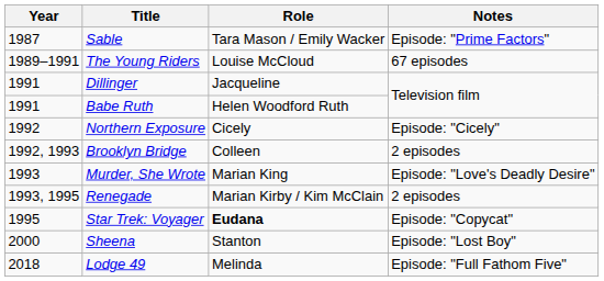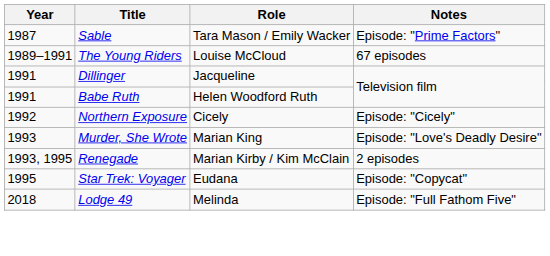- row: 1992, 1993 | Brooklyn Bridge | Colleen | 2 episodes
Star Trek: Voyager | Role: bold -> normal
- row: 2000 | Sheena | Stanton | Episode: "Lost Boy"
